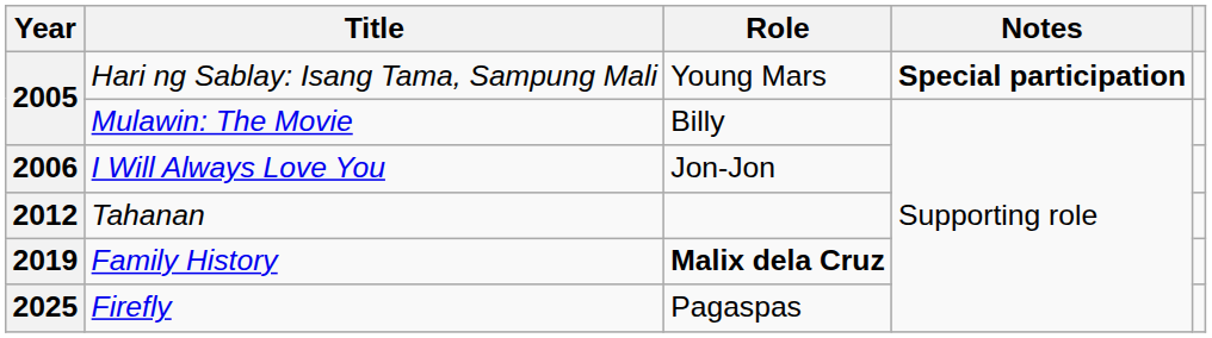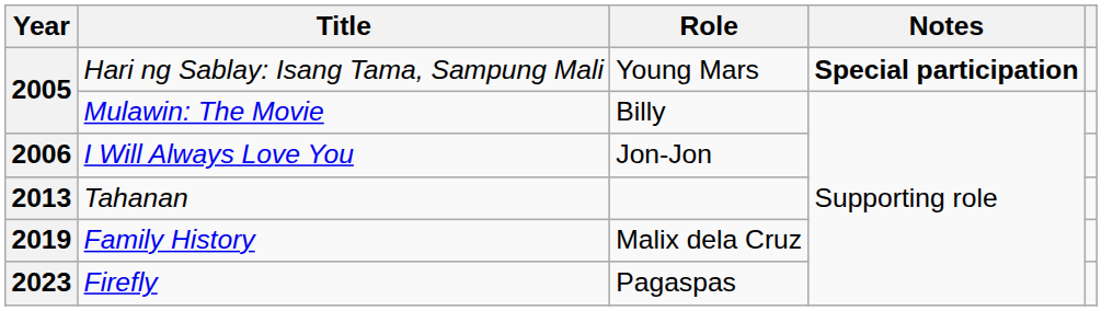Tahanan | Year: 2012 -> 2013
Family History | Role: bold -> normal
Firefly | Year: 2025 -> 2023
